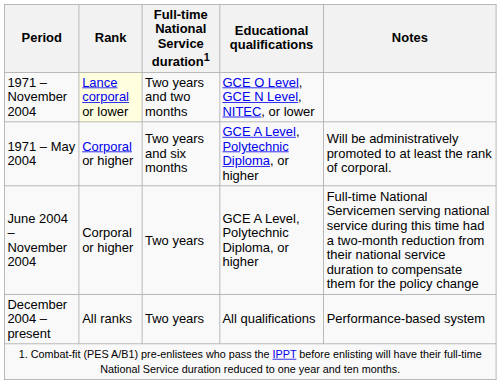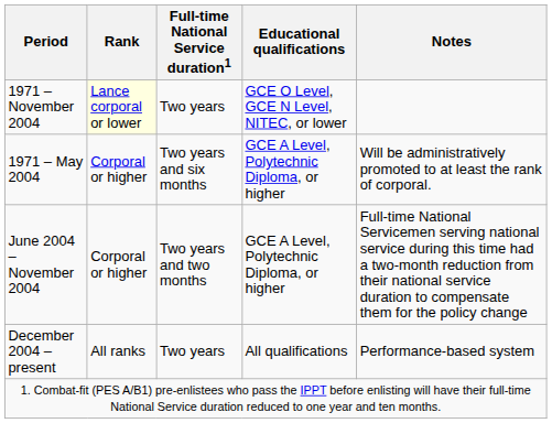1971 – November 2004 | Full-time National Service duration1: Two years and two months -> Two years
June 2004 – November 2004 | Full-time National Service duration1: Two years -> Two years and two months
